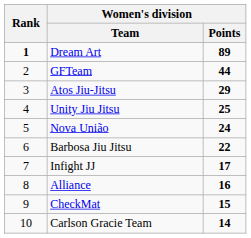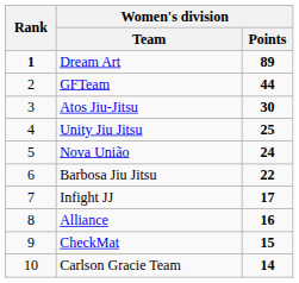Atos Jiu-Jitsu | Women's division / Points: 29 -> 30
